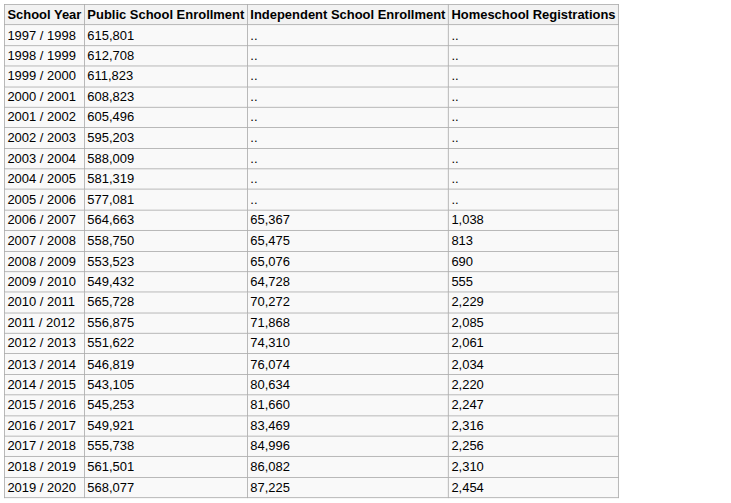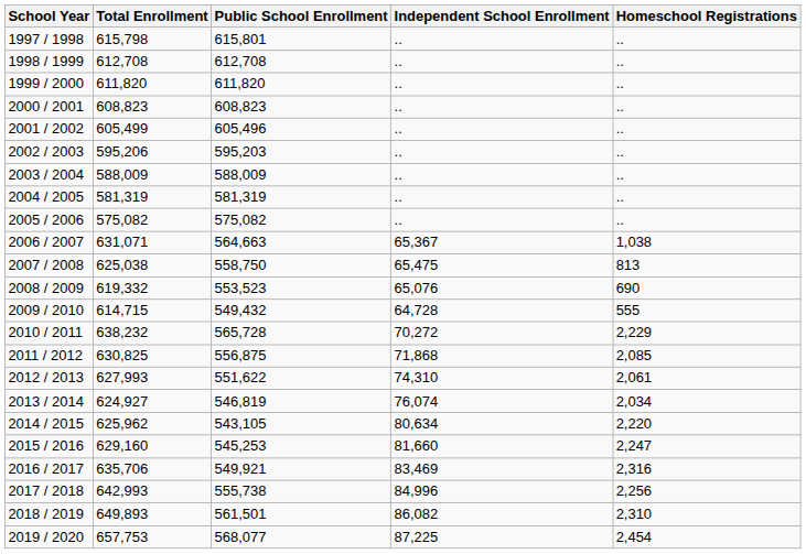+ column: Total Enrollment | 615,798 | 612,708 | 611,820 | 608,823 | 605,499 | 595,206 | 588,009 | 581,319 | 575,082 | 631,071 | 625,038 | 619,332 | 614,715 | 638,232 | 630,825 | 627,993 | 624,927 | 625,962 | 629,160 | 635,706 | 642,993 | 649,893 | 657,753
1999 / 2000 | Public School Enrollment: 611,823 -> 611,820
2005 / 2006 | Public School Enrollment: 577,081 -> 575,082
